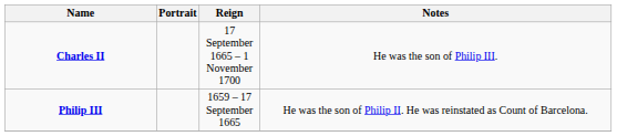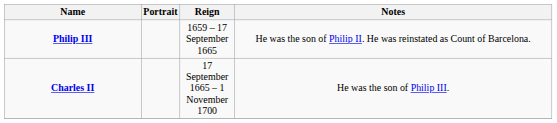rows swapped: Philip III <-> Charles II
